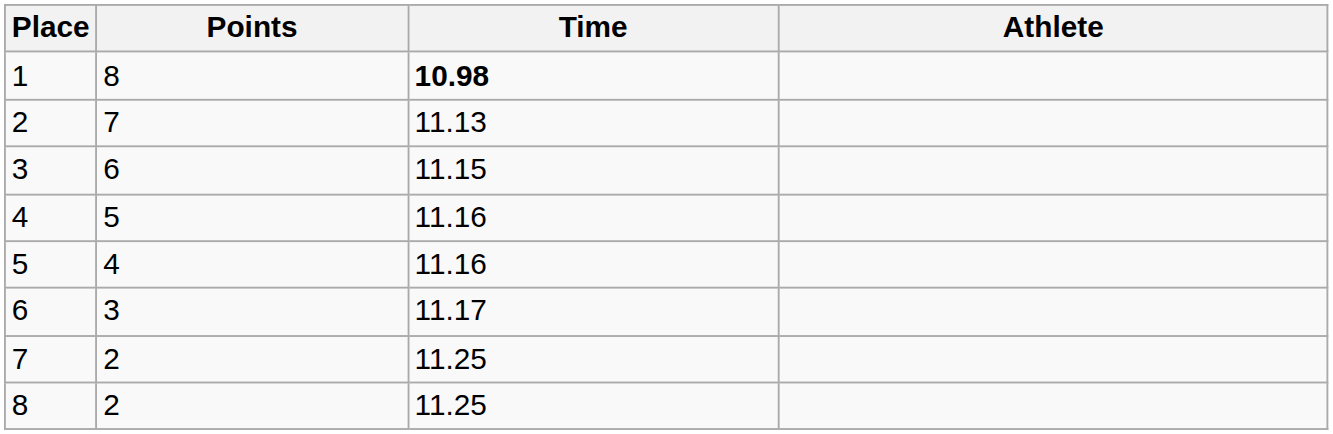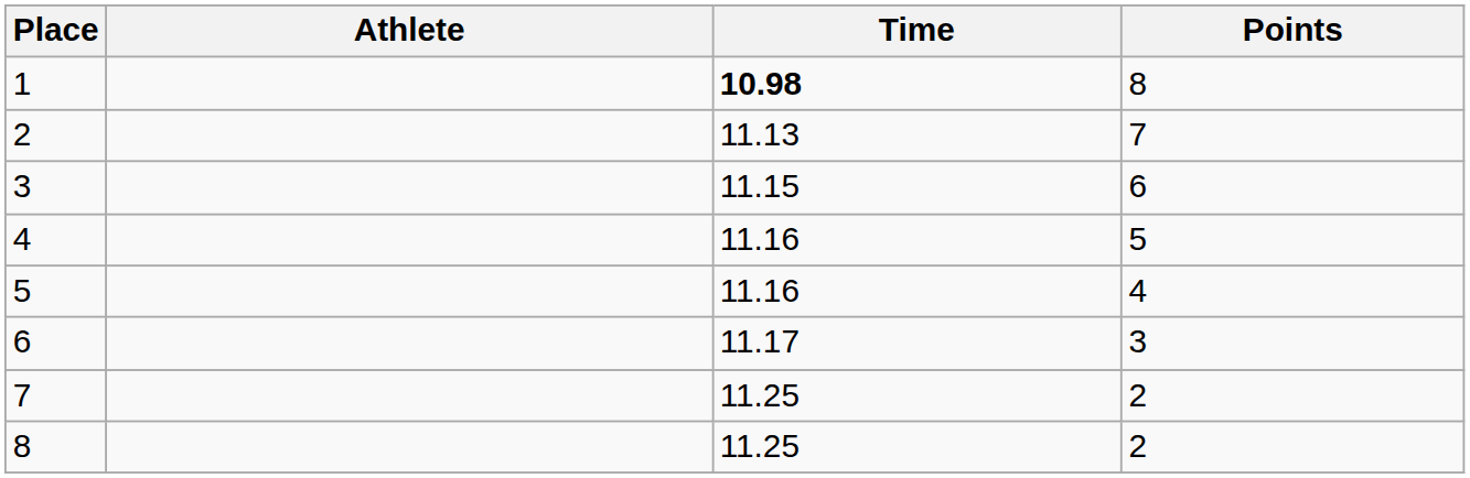columns swapped: Athlete <-> Points
